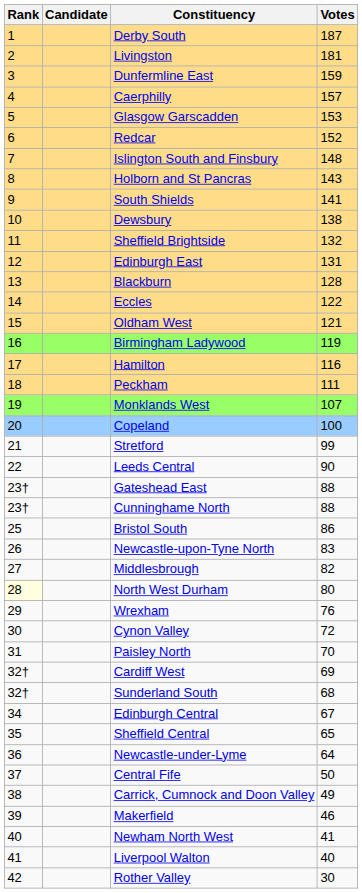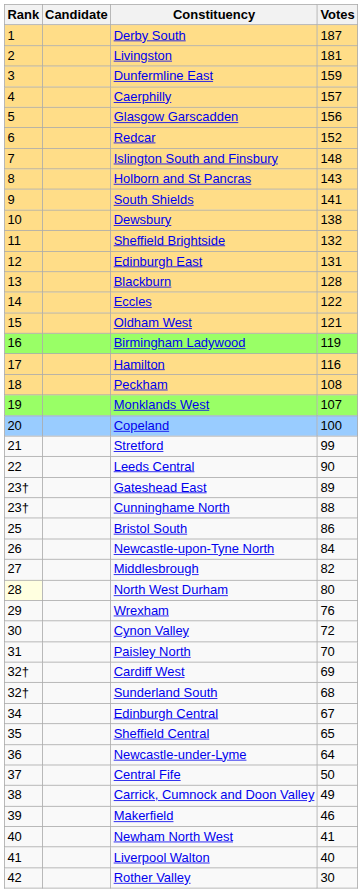Glasgow Garscadden | Votes: 153 -> 156
Peckham | Votes: 111 -> 108
Gateshead East | Votes: 88 -> 89
Newcastle-upon-Tyne North | Votes: 83 -> 84
